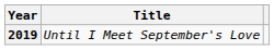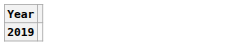- column: Title | Until I Meet September's Love
